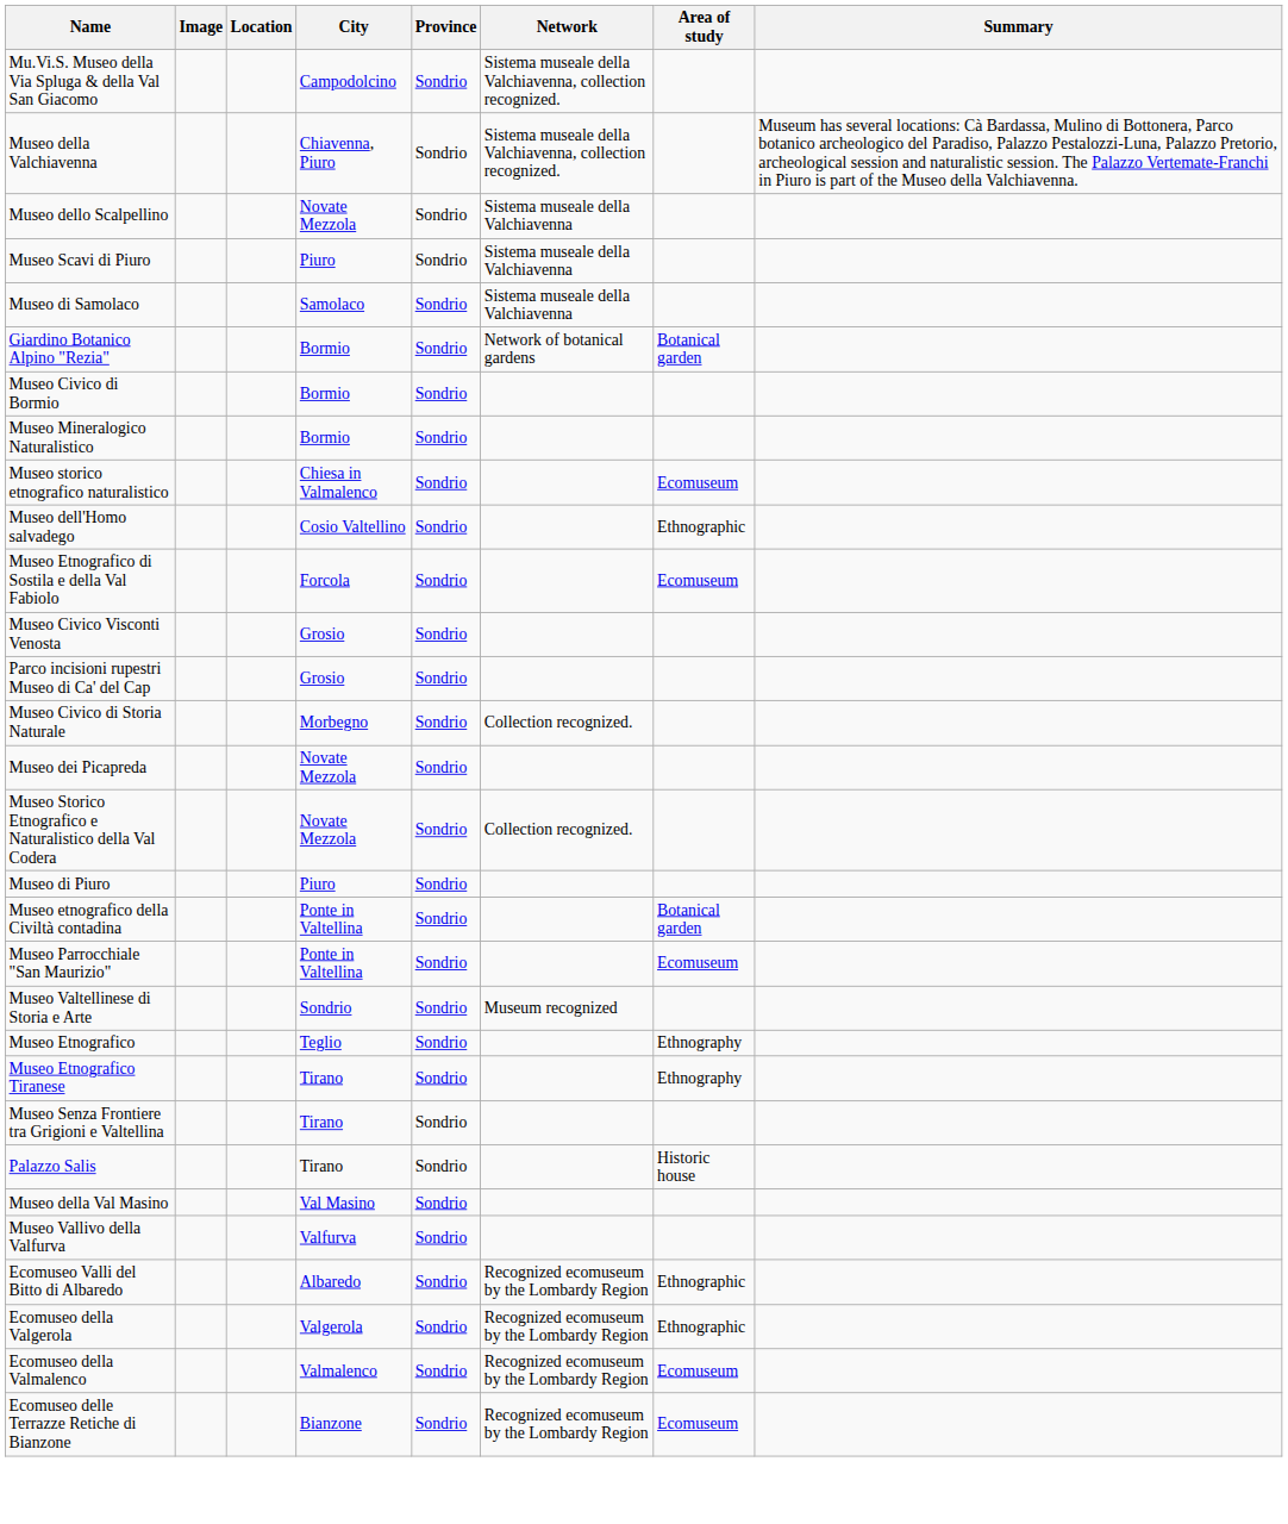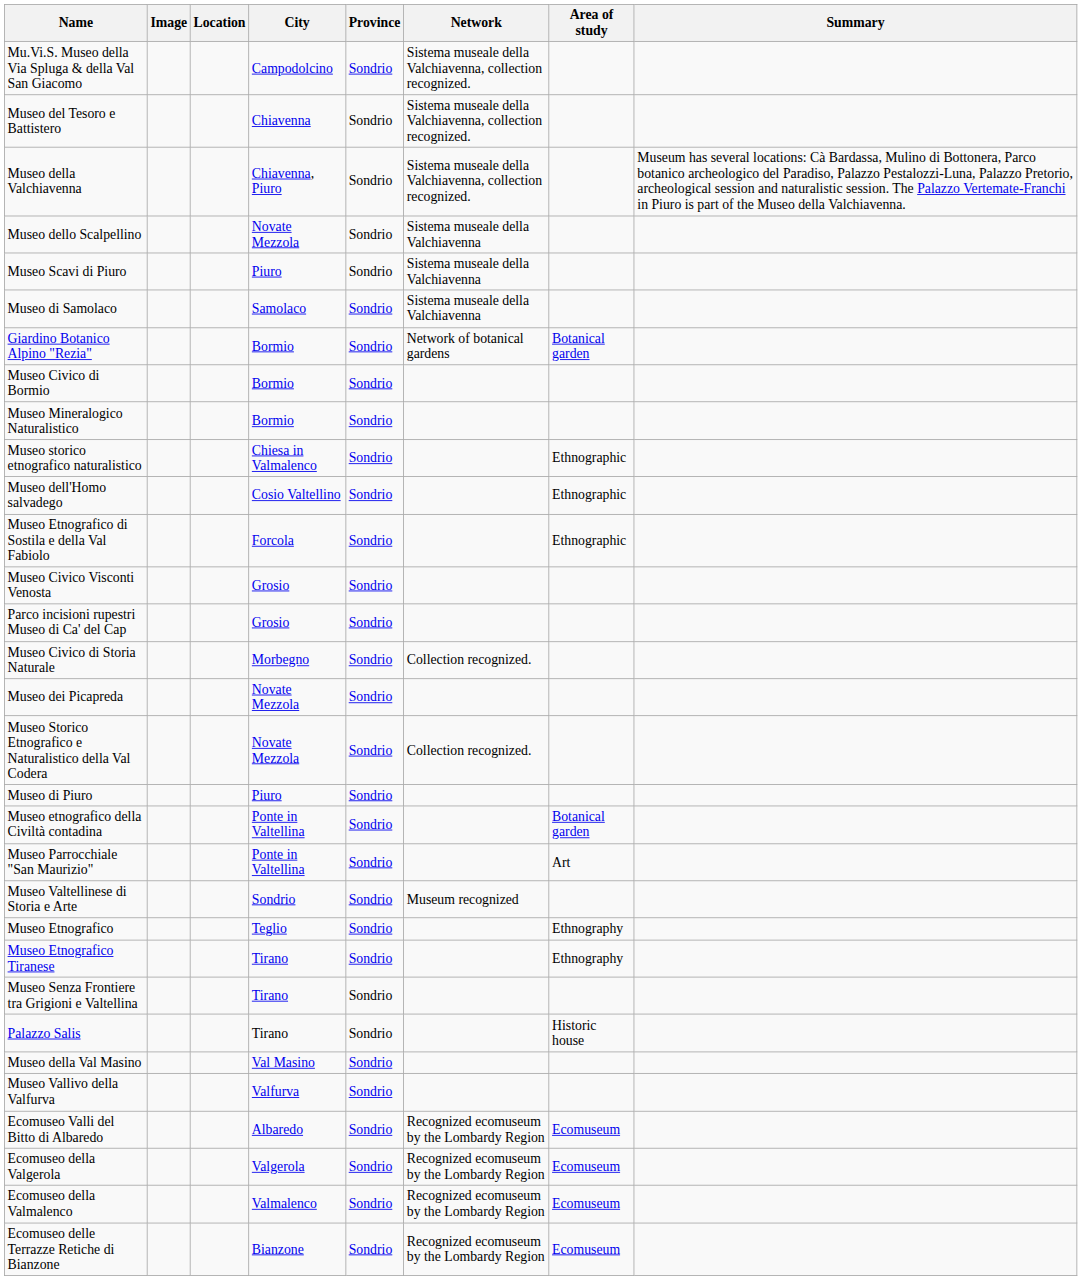+ row: Museo del Tesoro e Battistero | Chiavenna | Sondrio | Sistema museale della Valchiavenna, collection recognized.
Museo storico etnografico naturalistico | Area of study: Ecomuseum -> Ethnographic
Museo Etnografico di Sostila e della Val Fabiolo | Area of study: Ecomuseum -> Ethnographic
Museo Parrocchiale "San Maurizio" | Area of study: Ecomuseum -> Art
Ecomuseo Valli del Bitto di Albaredo | Area of study: Ethnographic -> Ecomuseum
Ecomuseo della Valgerola | Area of study: Ethnographic -> Ecomuseum
